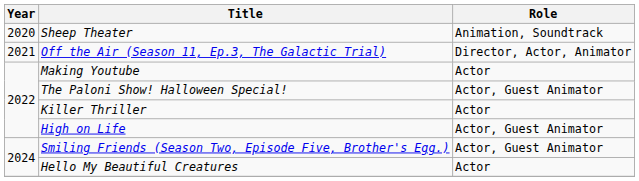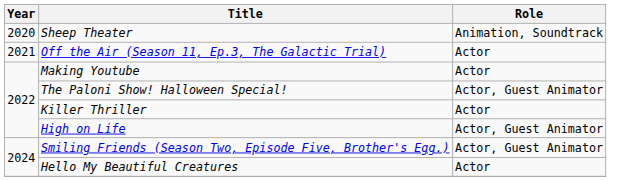Off the Air (Season 11, Ep.3, The Galactic Trial) | Role: Director, Actor, Animator -> Actor
